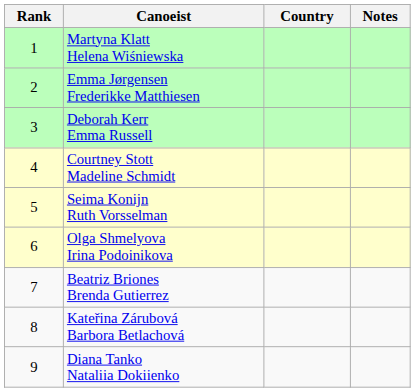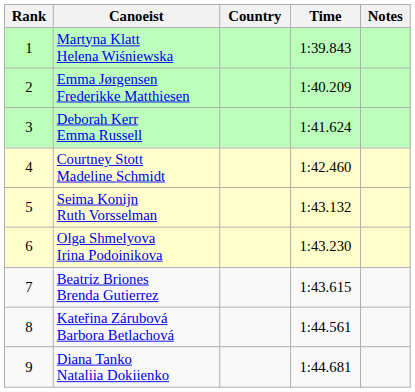+ column: Time | 1:39.843 | 1:40.209 | 1:41.624 | 1:42.460 | 1:43.132 | 1:43.230 | 1:43.615 | 1:44.561 | 1:44.681
